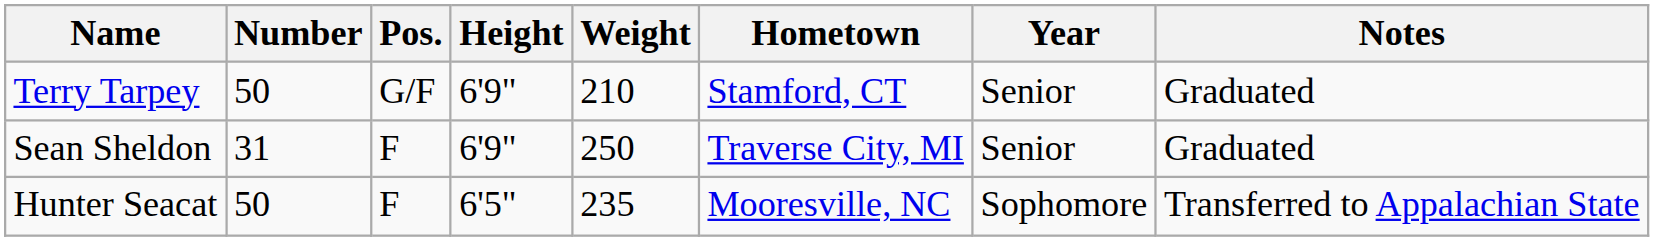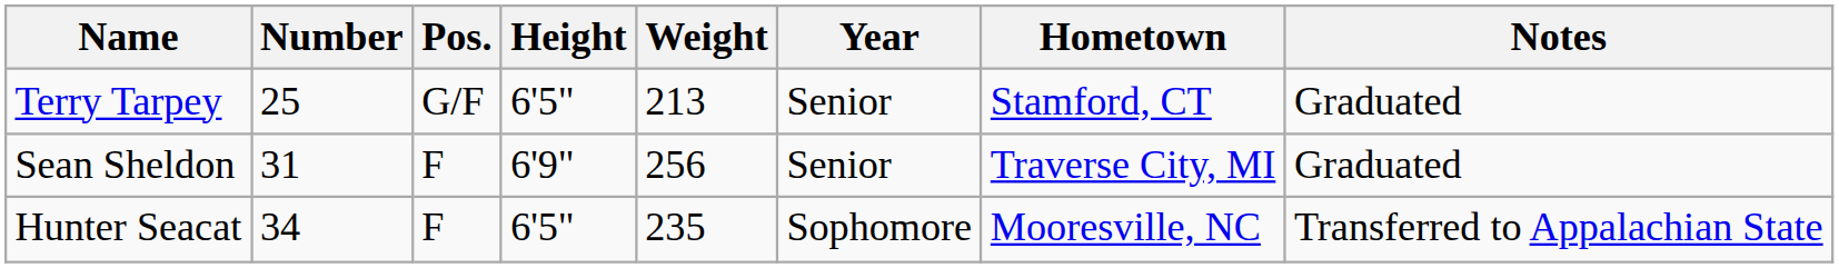columns swapped: Year <-> Hometown
Terry Tarpey | Number: 50 -> 25
Terry Tarpey | Height: 6'9" -> 6'5"
Terry Tarpey | Weight: 210 -> 213
Sean Sheldon | Weight: 250 -> 256
Hunter Seacat | Number: 50 -> 34
